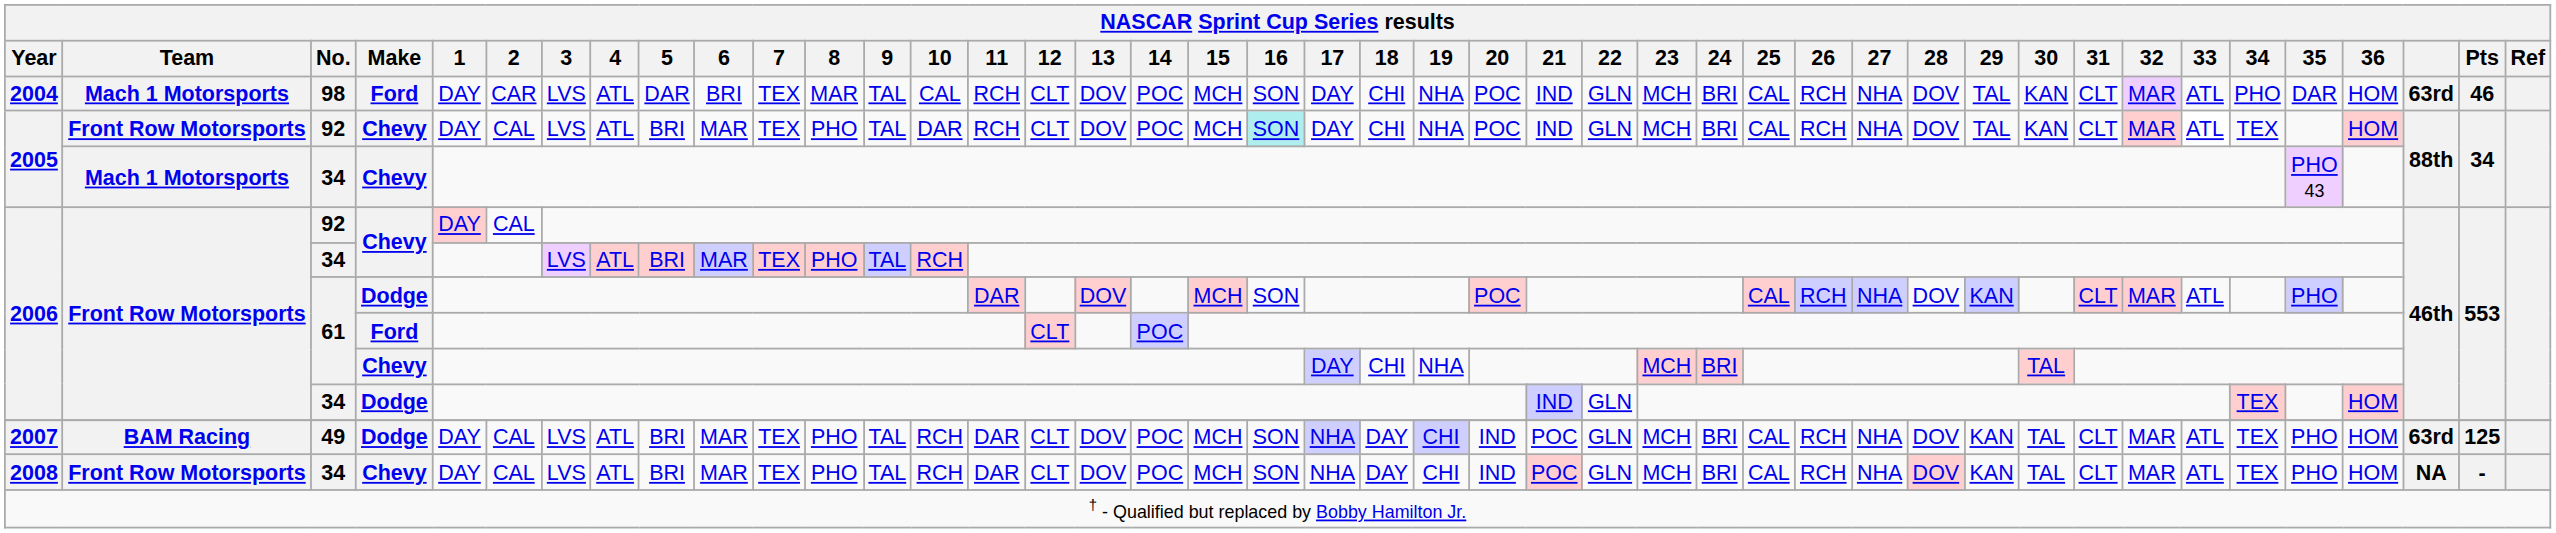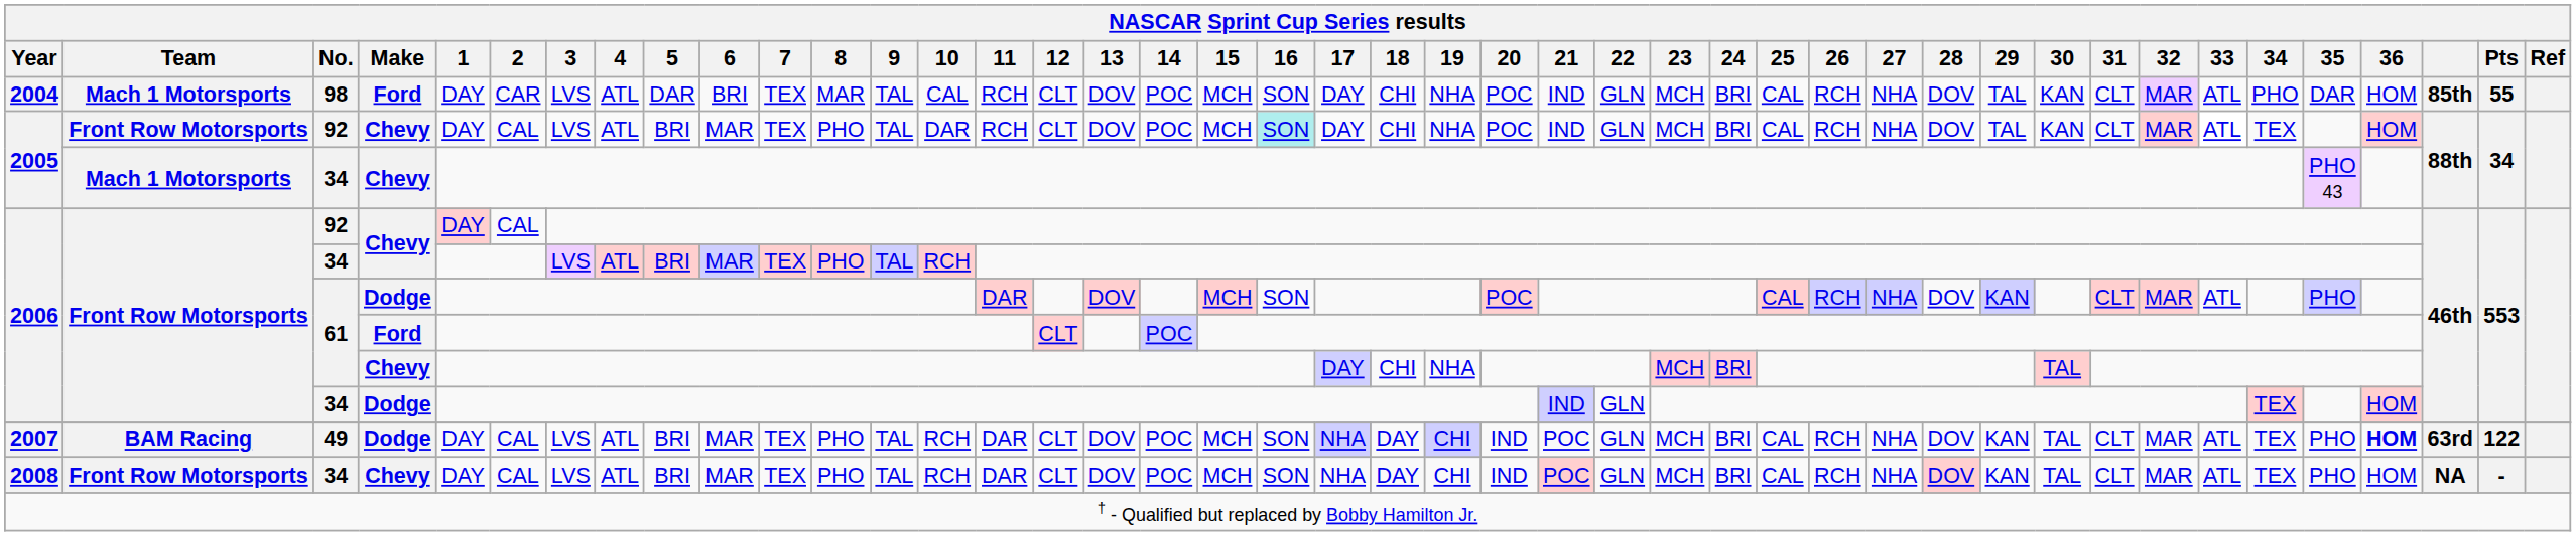2004 | column 41: 63rd -> 85th
2004 | Pts: 46 -> 55
2007 | 36: normal -> bold
2007 | Pts: 125 -> 122
